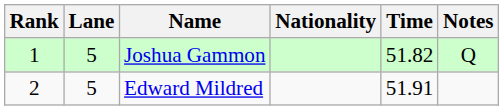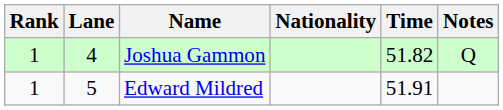Joshua Gammon | Lane: 5 -> 4
Edward Mildred | Rank: 2 -> 1
